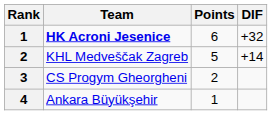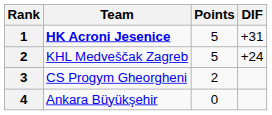HK Acroni Jesenice | Points: 6 -> 5
HK Acroni Jesenice | DIF: +32 -> +31
KHL Medveščak Zagreb | DIF: +14 -> +24
Ankara Büyükşehir | Points: 1 -> 0
